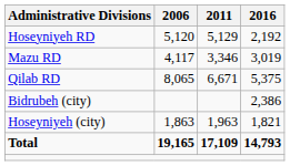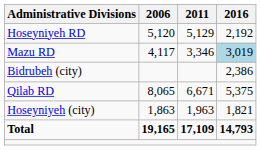Mazu RD | 2016: no background -> lightblue background
rows swapped: Qilab RD <-> Bidrubeh (city)
